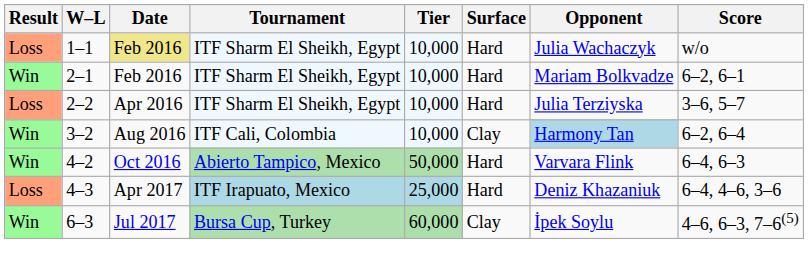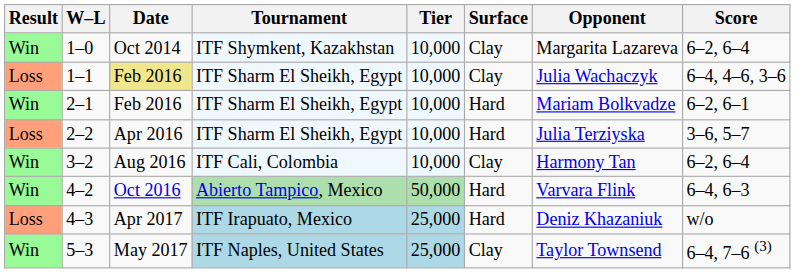+ row: Win | 1–0 | Oct 2014 | ITF Shymkent, Kazakhstan | 10,000 | Clay | Margarita Lazareva | 6–2, 6–4
1–1 | Surface: Hard -> Clay
1–1 | Score: w/o -> 6–4, 4–6, 3–6
3–2 | Opponent: lightblue background -> no background
4–3 | Score: 6–4, 4–6, 3–6 -> w/o
+ row: Win | 5–3 | May 2017 | ITF Naples, United States | 25,000 | Clay | Taylor Townsend | 6–4, 7–6 (3)
- row: Win | 6–3 | Jul 2017 | Bursa Cup, Turkey | 60,000 | Clay | İpek Soylu | 4–6, 6–3, 7–6(5)
